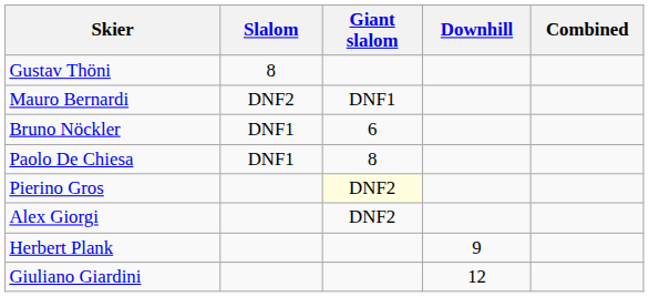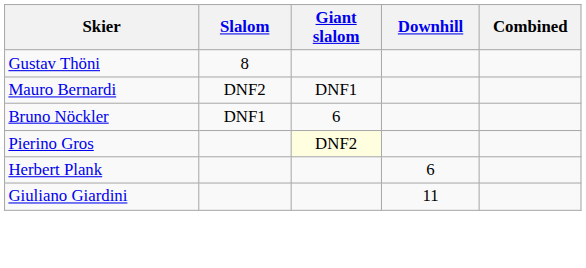- row: Paolo De Chiesa | DNF1 | 8
- row: Alex Giorgi | DNF2
Herbert Plank | Downhill: 9 -> 6
Giuliano Giardini | Downhill: 12 -> 11
